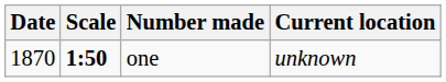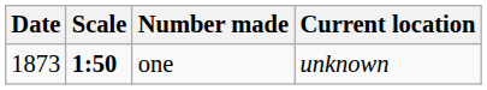one | Date: 1870 -> 1873
